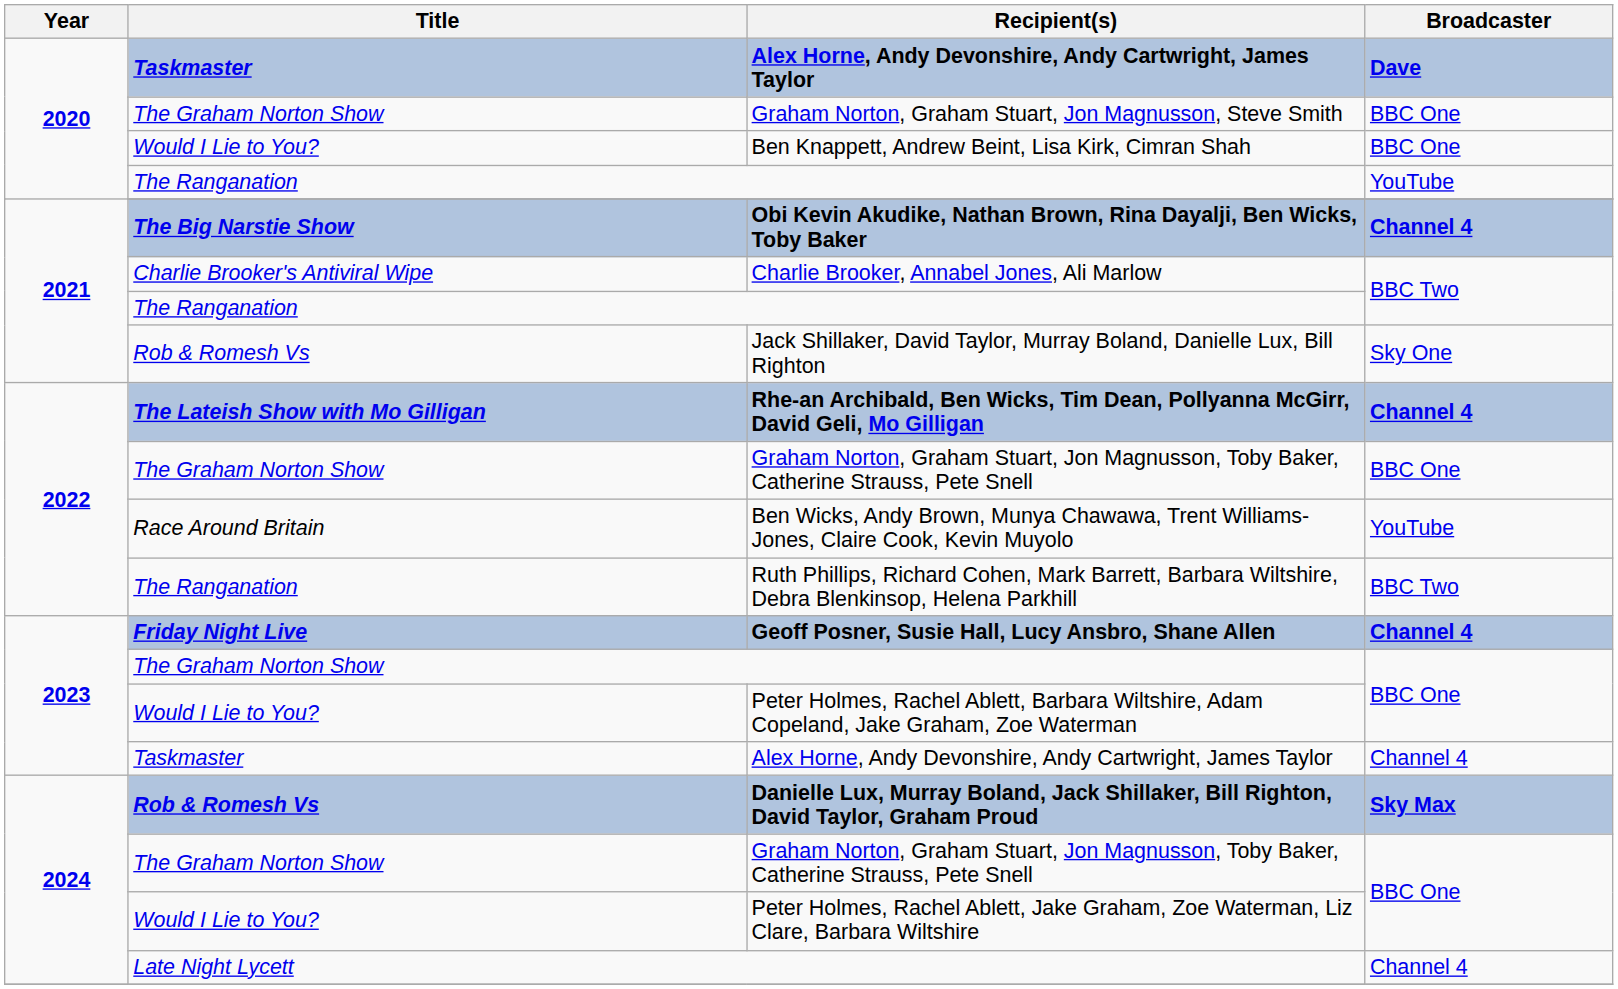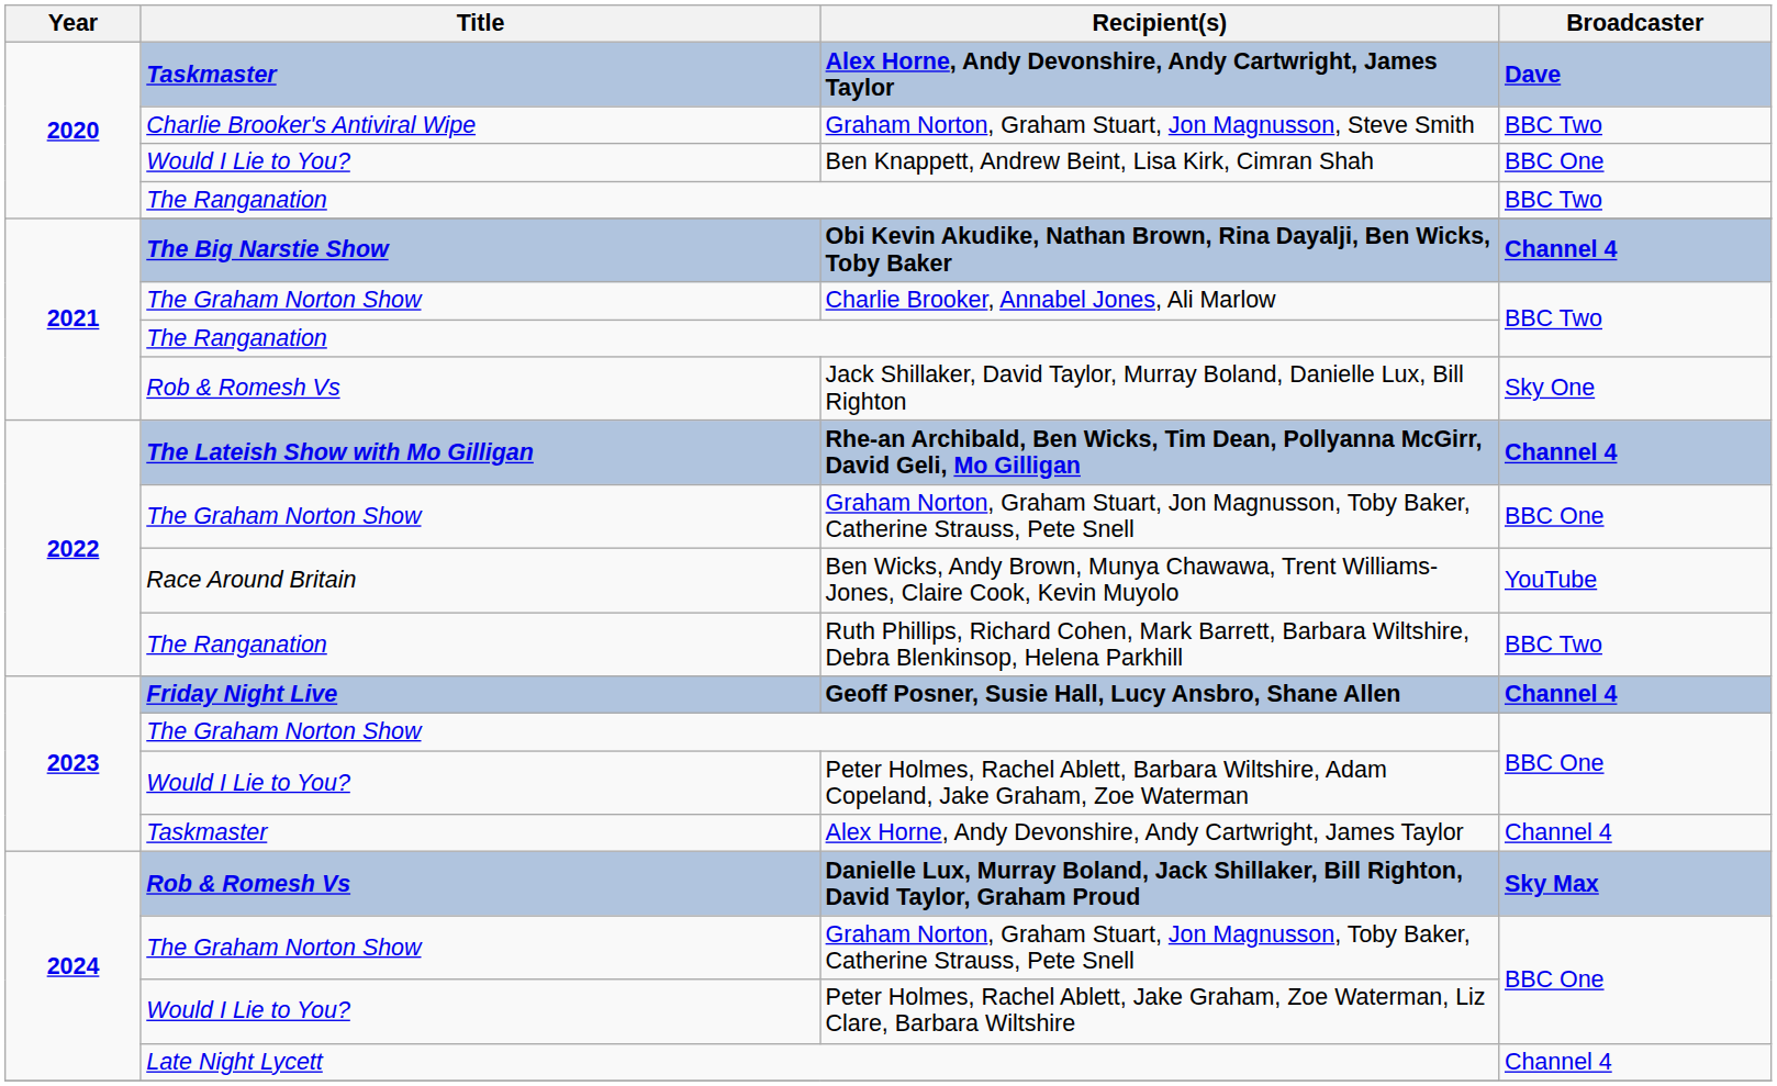Graham Norton, Graham Stuart, Jon Magnusson, Steve Smith | Title: The Graham Norton Show -> Charlie Brooker's Antiviral Wipe
Graham Norton, Graham Stuart, Jon Magnusson, Steve Smith | Broadcaster: BBC One -> BBC Two
2020 / The Ranganation | Broadcaster: YouTube -> BBC Two
Charlie Brooker, Annabel Jones, Ali Marlow | Title: Charlie Brooker's Antiviral Wipe -> The Graham Norton Show
